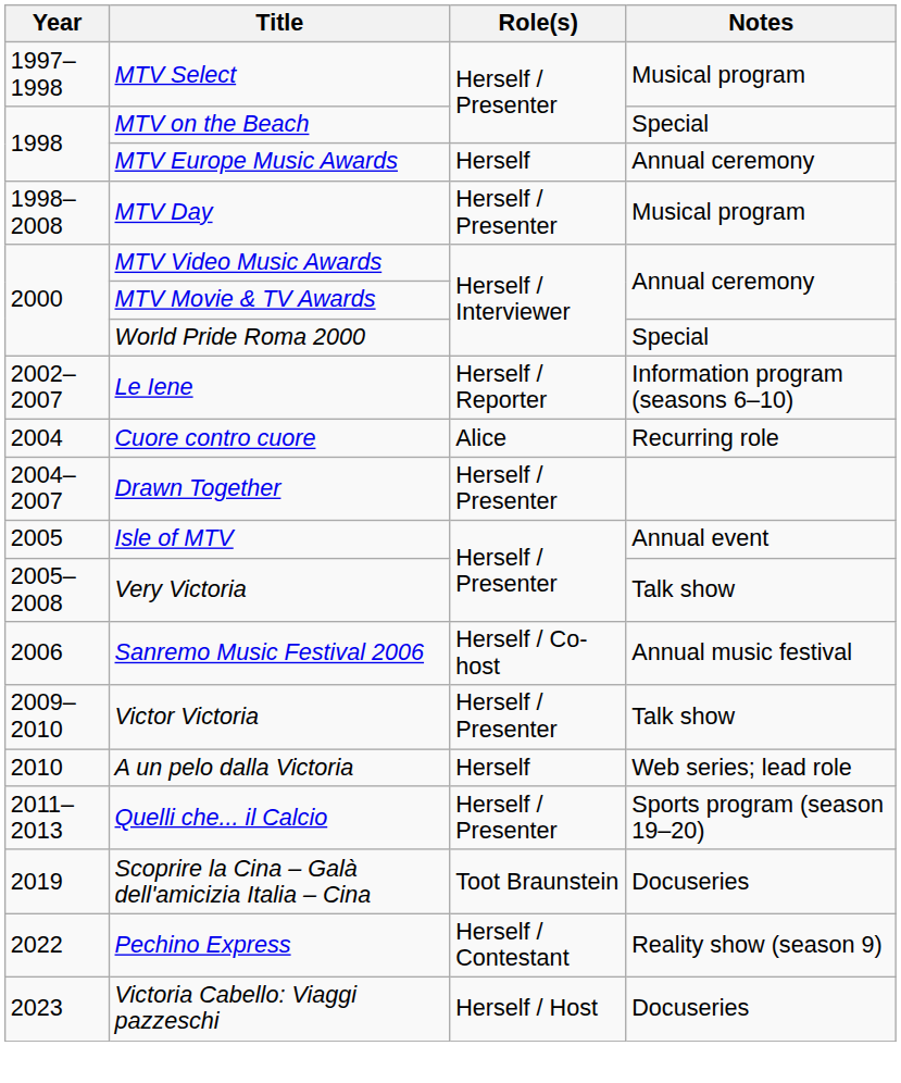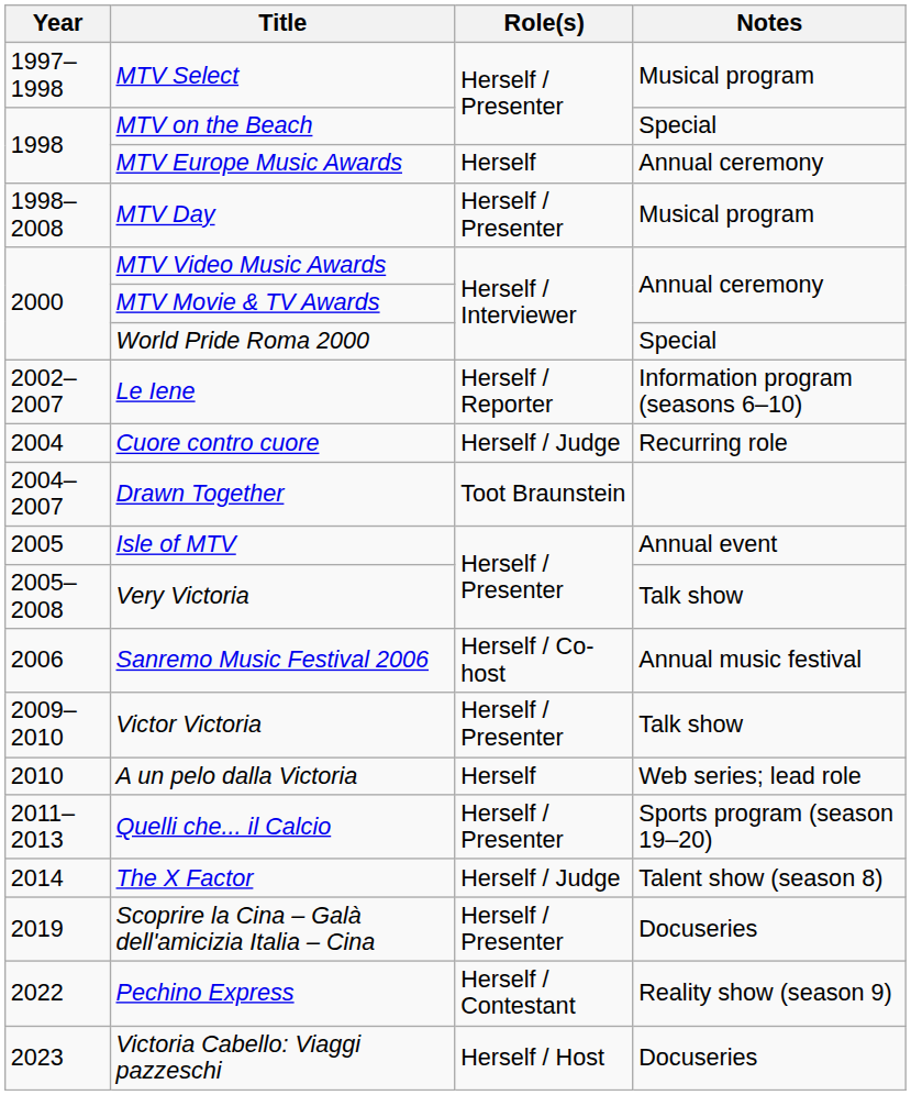Cuore contro cuore | Role(s): Alice -> Herself / Judge
Drawn Together | Role(s): Herself / Presenter -> Toot Braunstein
+ row: 2014 | The X Factor | Herself / Judge | Talent show (season 8)
Scoprire la Cina – Galà dell'amicizia Italia – Cina | Role(s): Toot Braunstein -> Herself / Presenter
